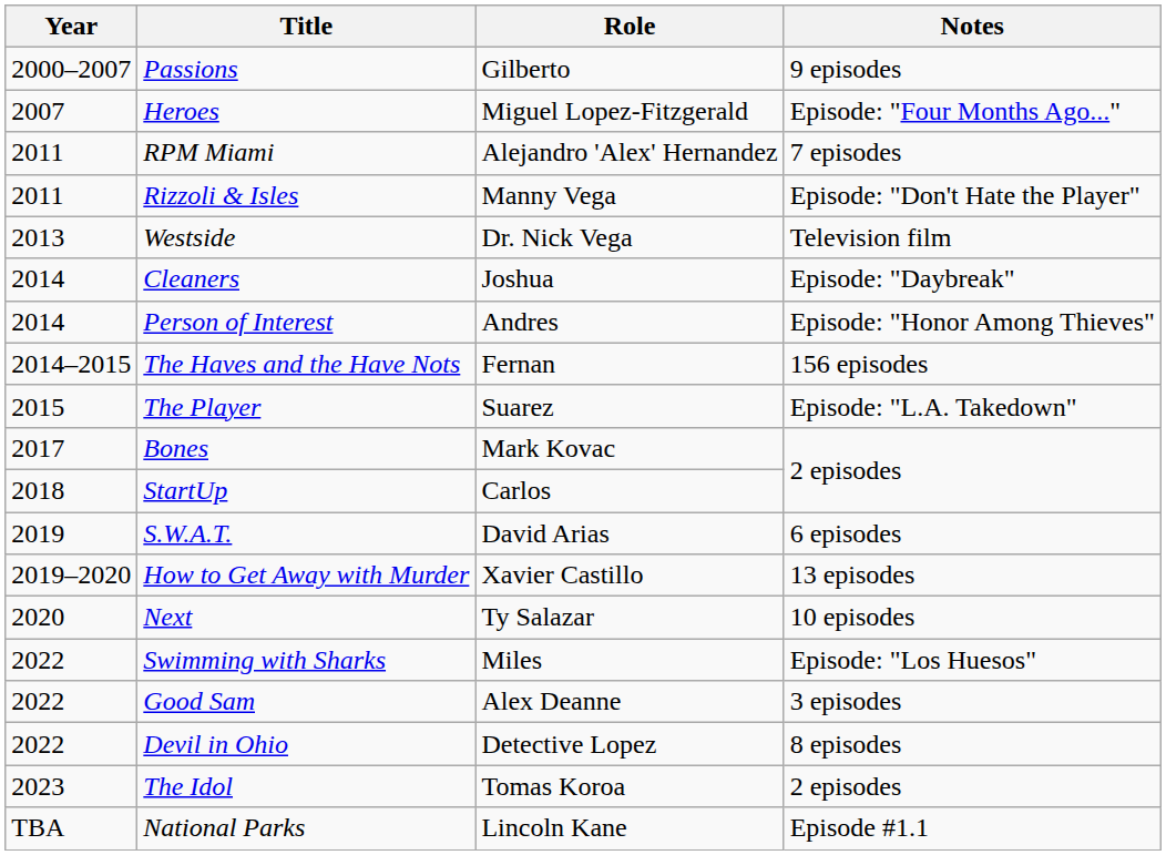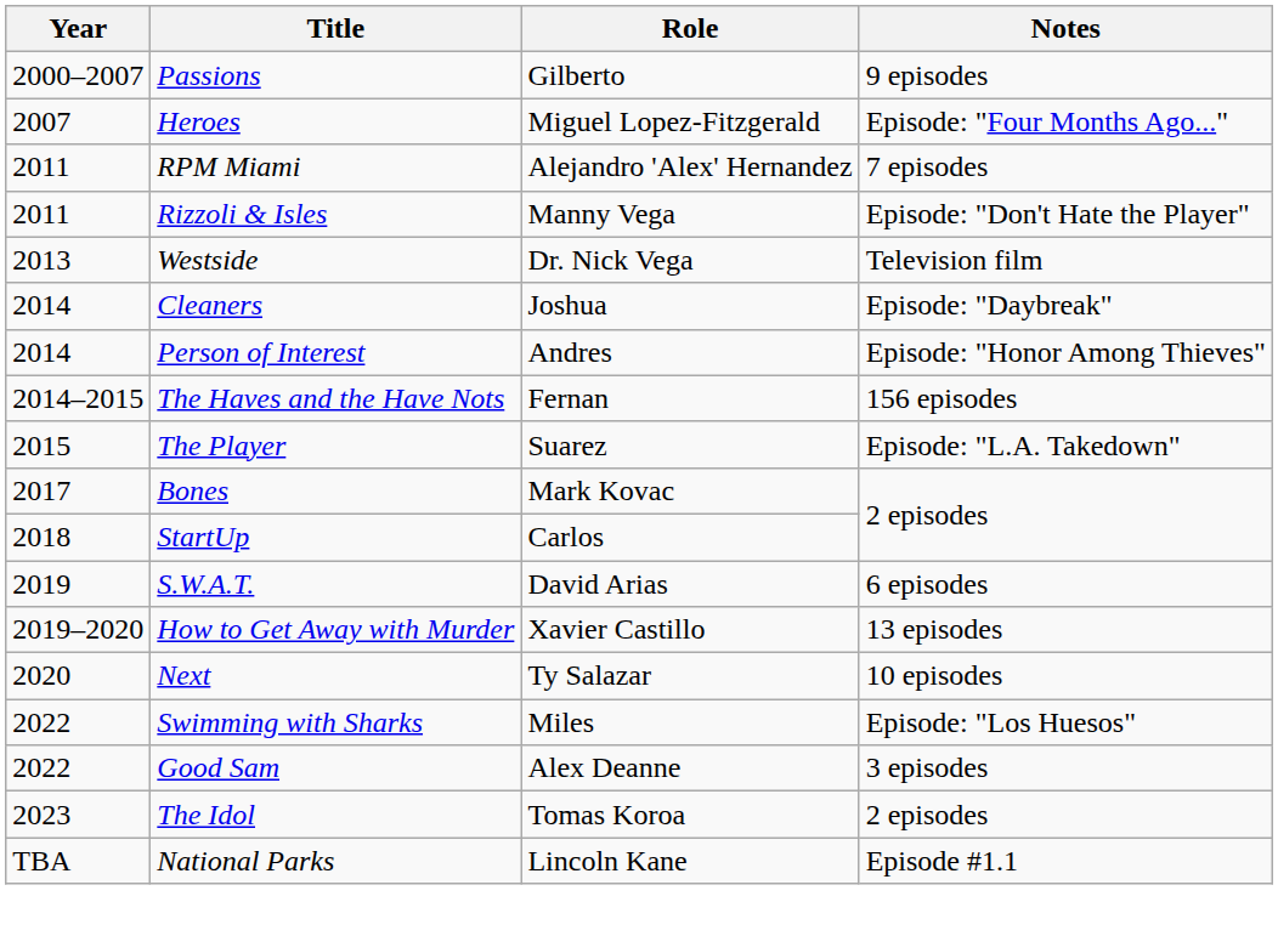- row: 2022 | Devil in Ohio | Detective Lopez | 8 episodes
